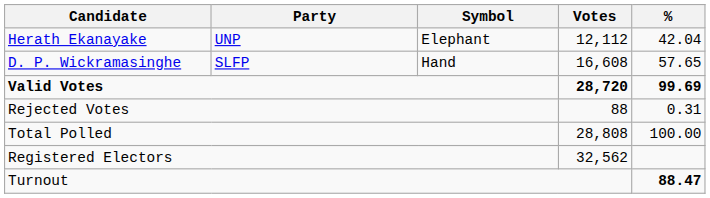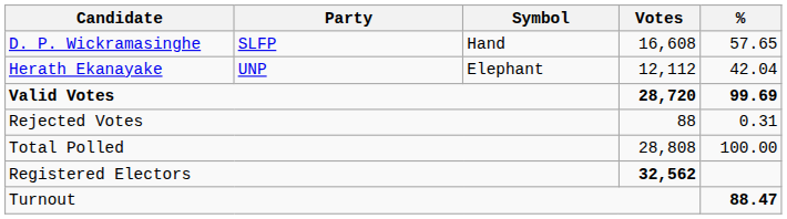rows swapped: D. P. Wickramasinghe <-> Herath Ekanayake
Registered Electors | Votes: normal -> bold
